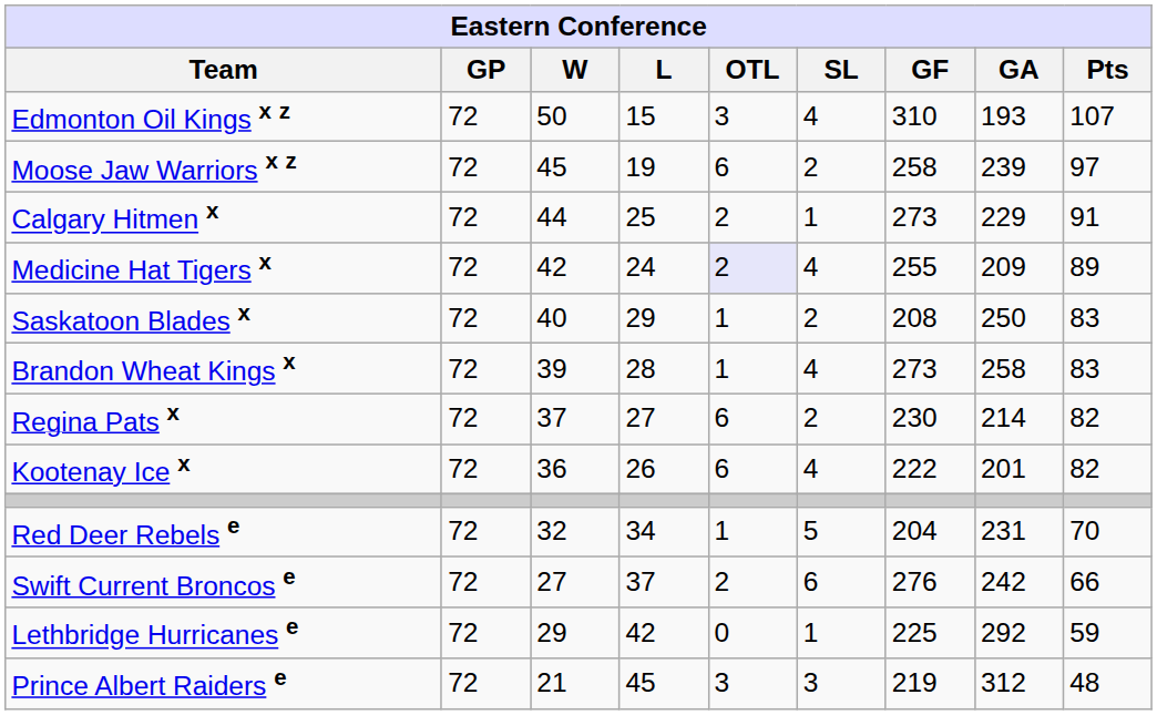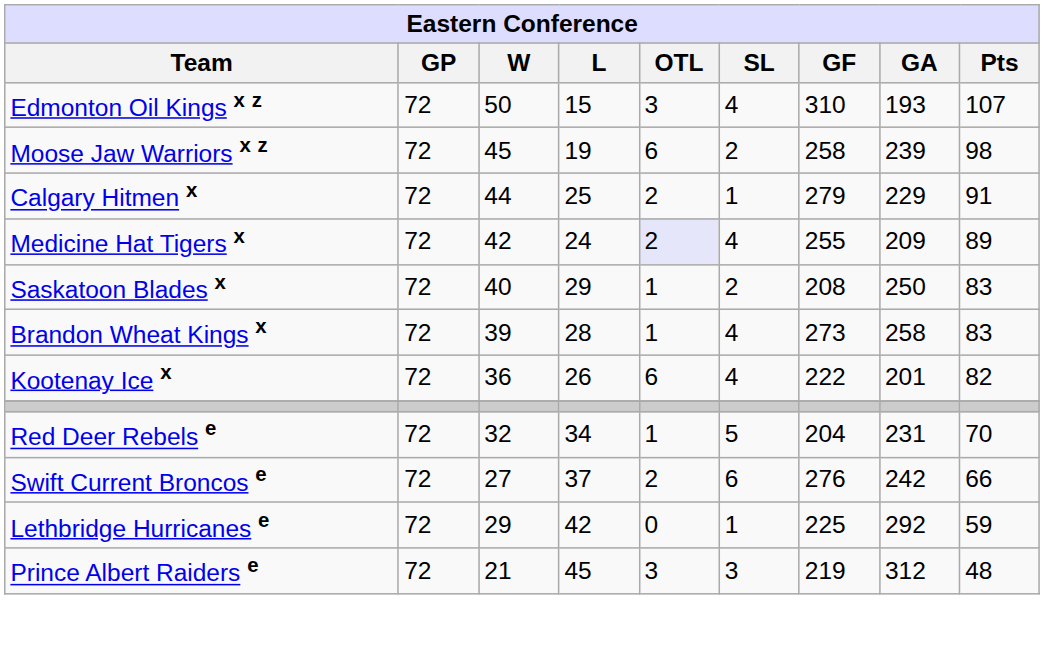Moose Jaw Warriors x z | Pts: 97 -> 98
Calgary Hitmen x | GF: 273 -> 279
- row: Regina Pats x | 72 | 37 | 27 | 6 | 2 | 230 | 214 | 82
